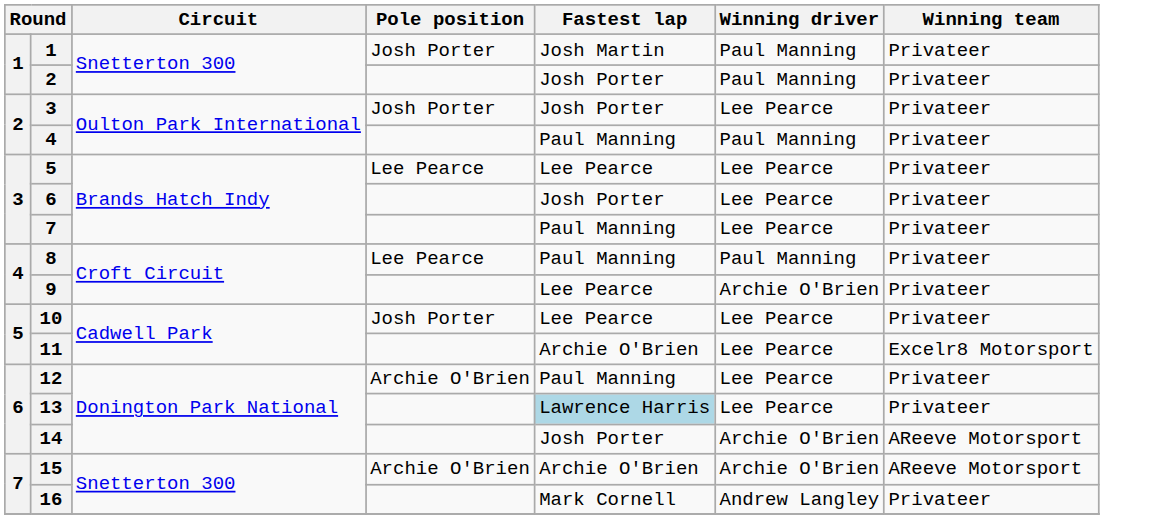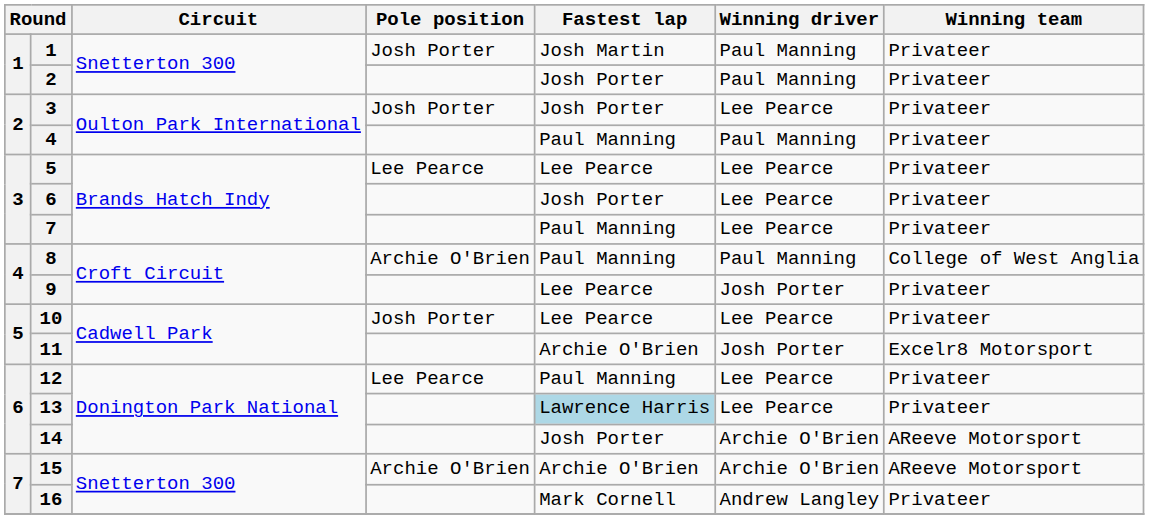8 | Pole position: Lee Pearce -> Archie O'Brien
8 | Winning team: Privateer -> College of West Anglia
9 | Winning driver: Archie O'Brien -> Josh Porter
11 | Winning driver: Lee Pearce -> Josh Porter
12 | Pole position: Archie O'Brien -> Lee Pearce
